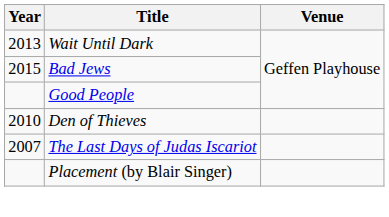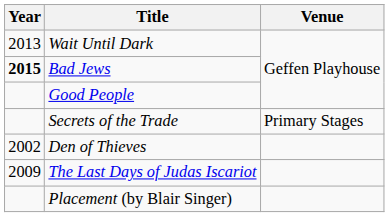Bad Jews | Year: normal -> bold
+ row: Secrets of the Trade | Primary Stages
Den of Thieves | Year: 2010 -> 2002
The Last Days of Judas Iscariot | Year: 2007 -> 2009
